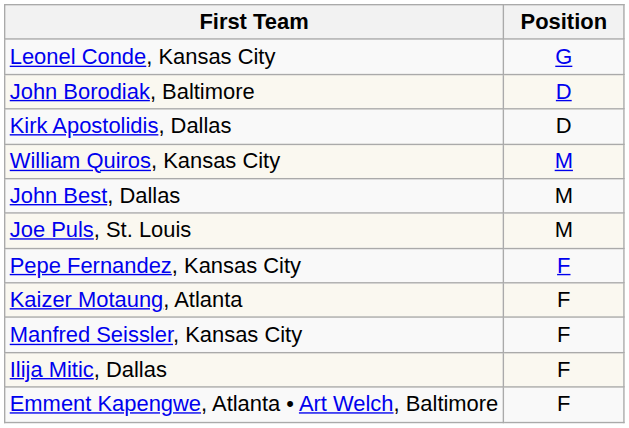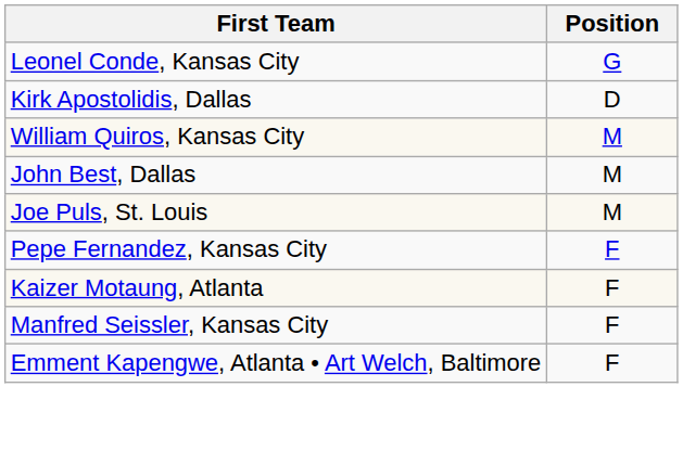- row: John Borodiak, Baltimore | D
- row: Ilija Mitic, Dallas | F
